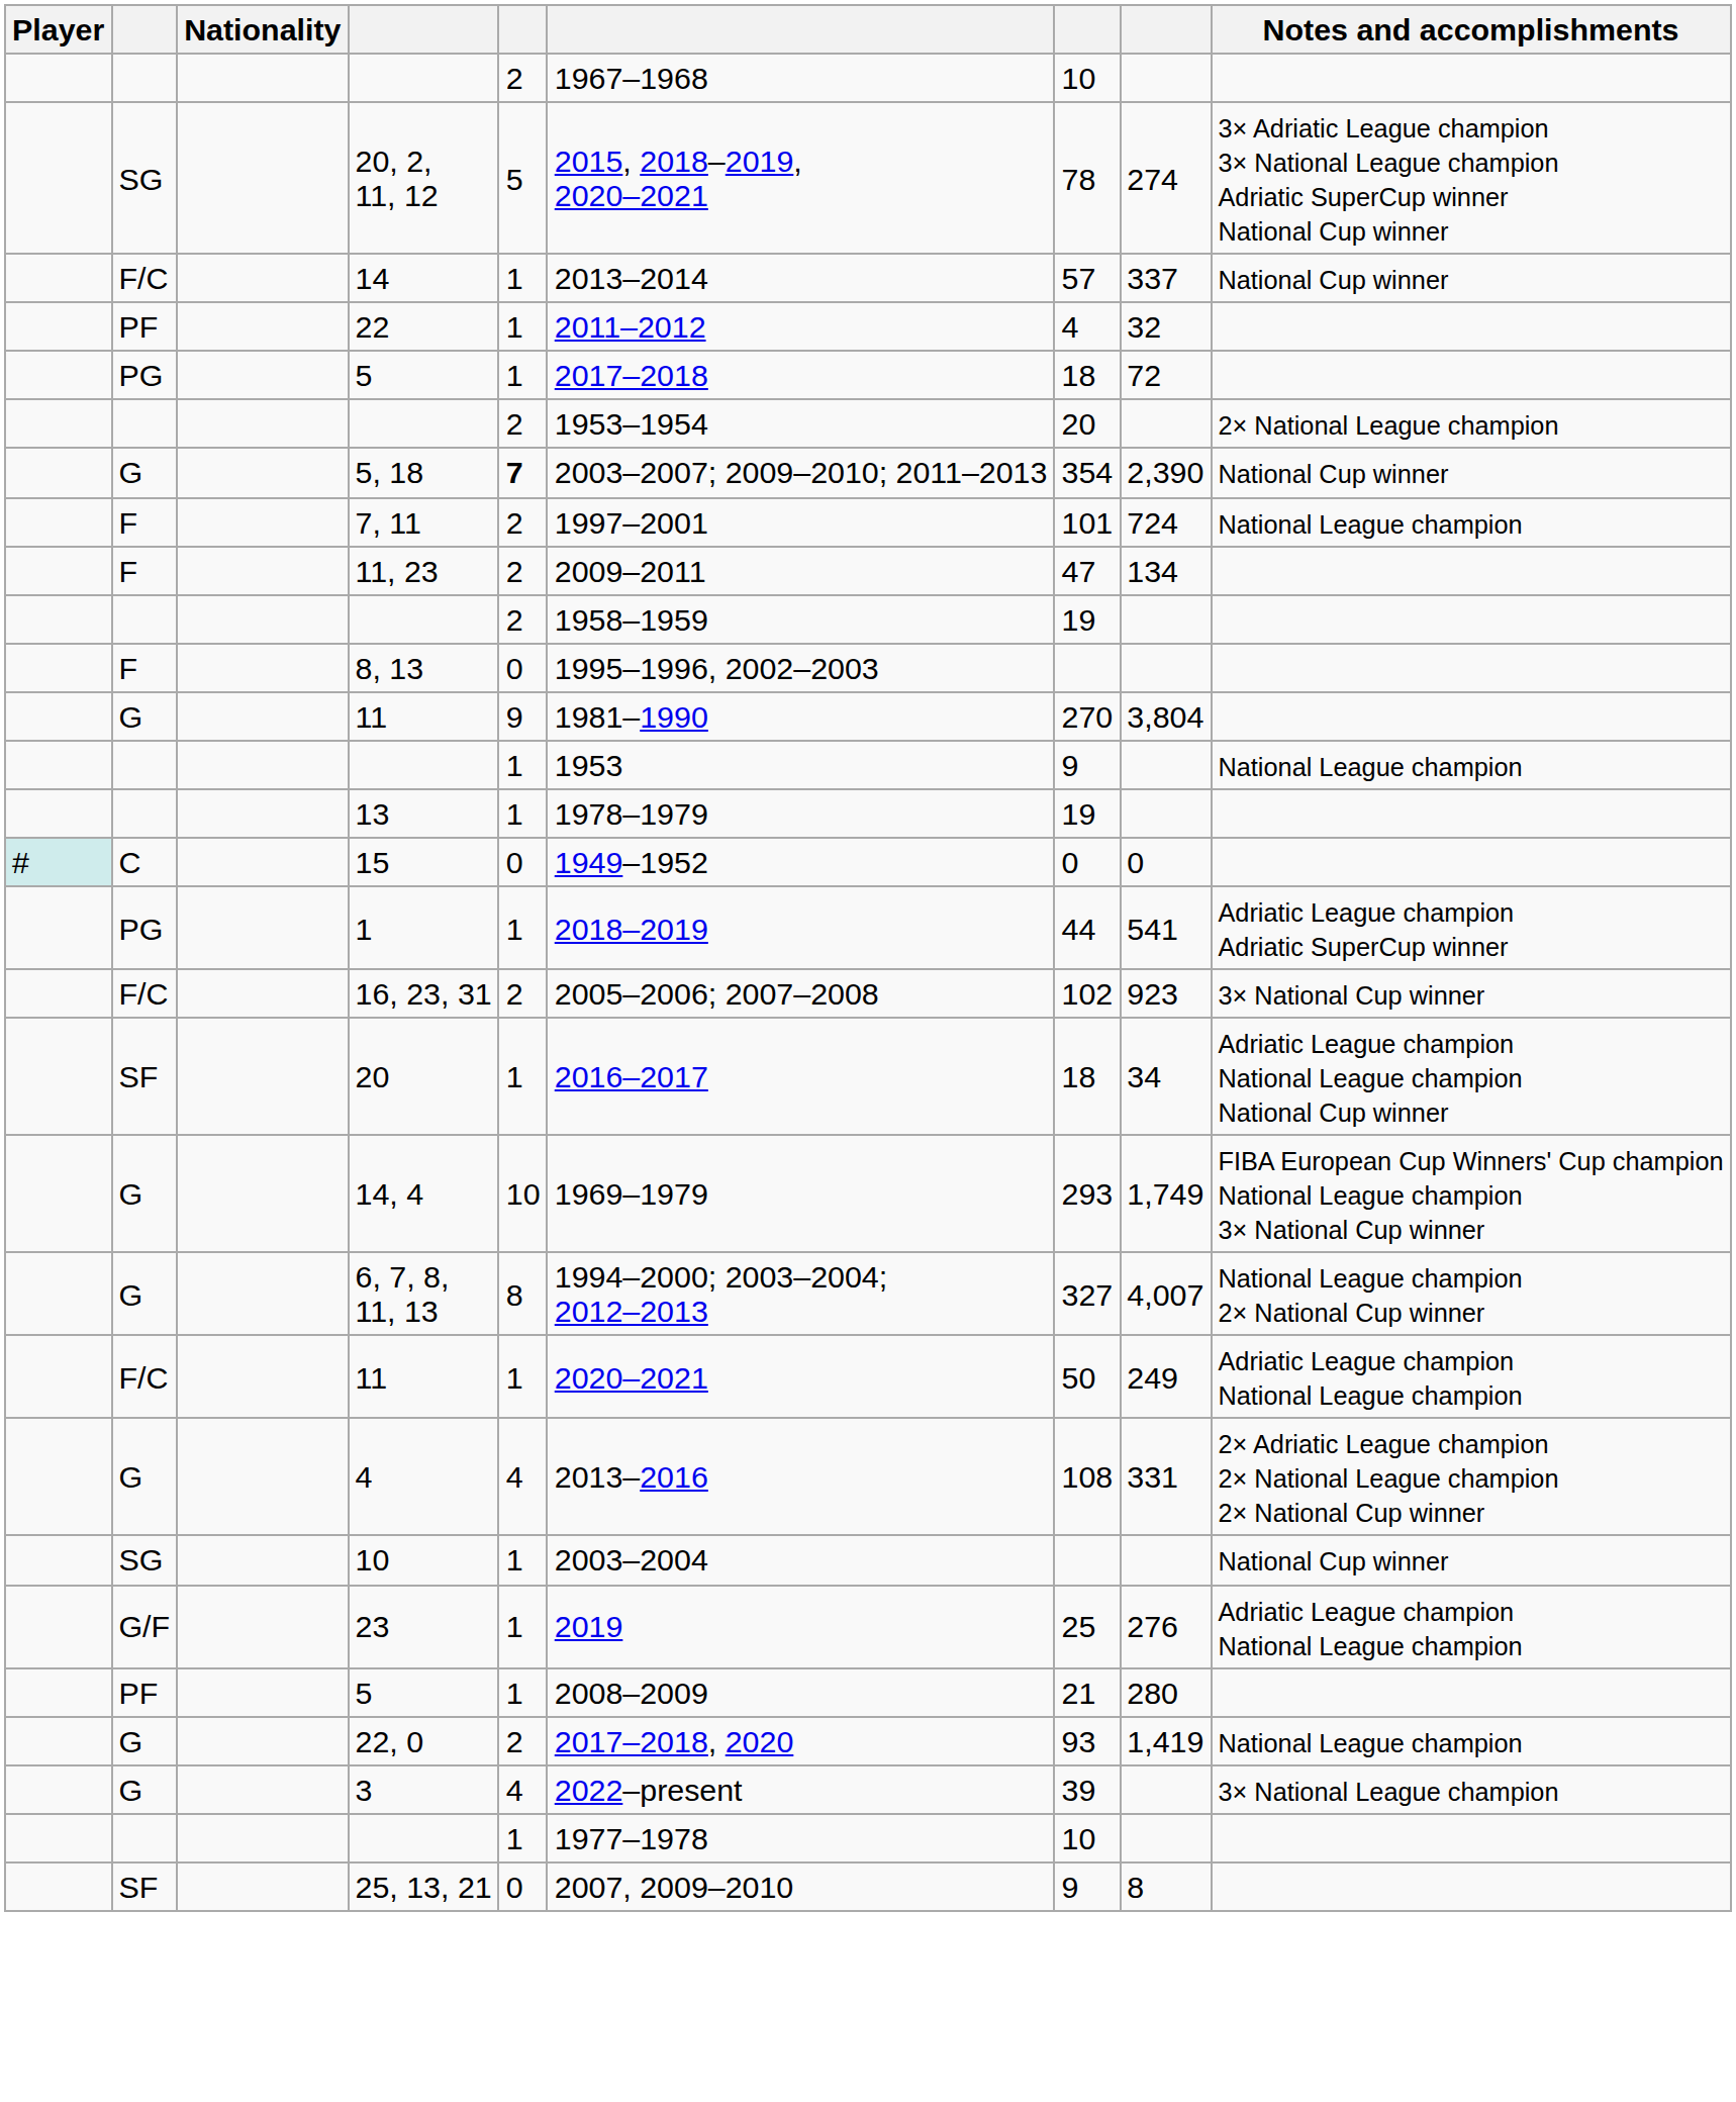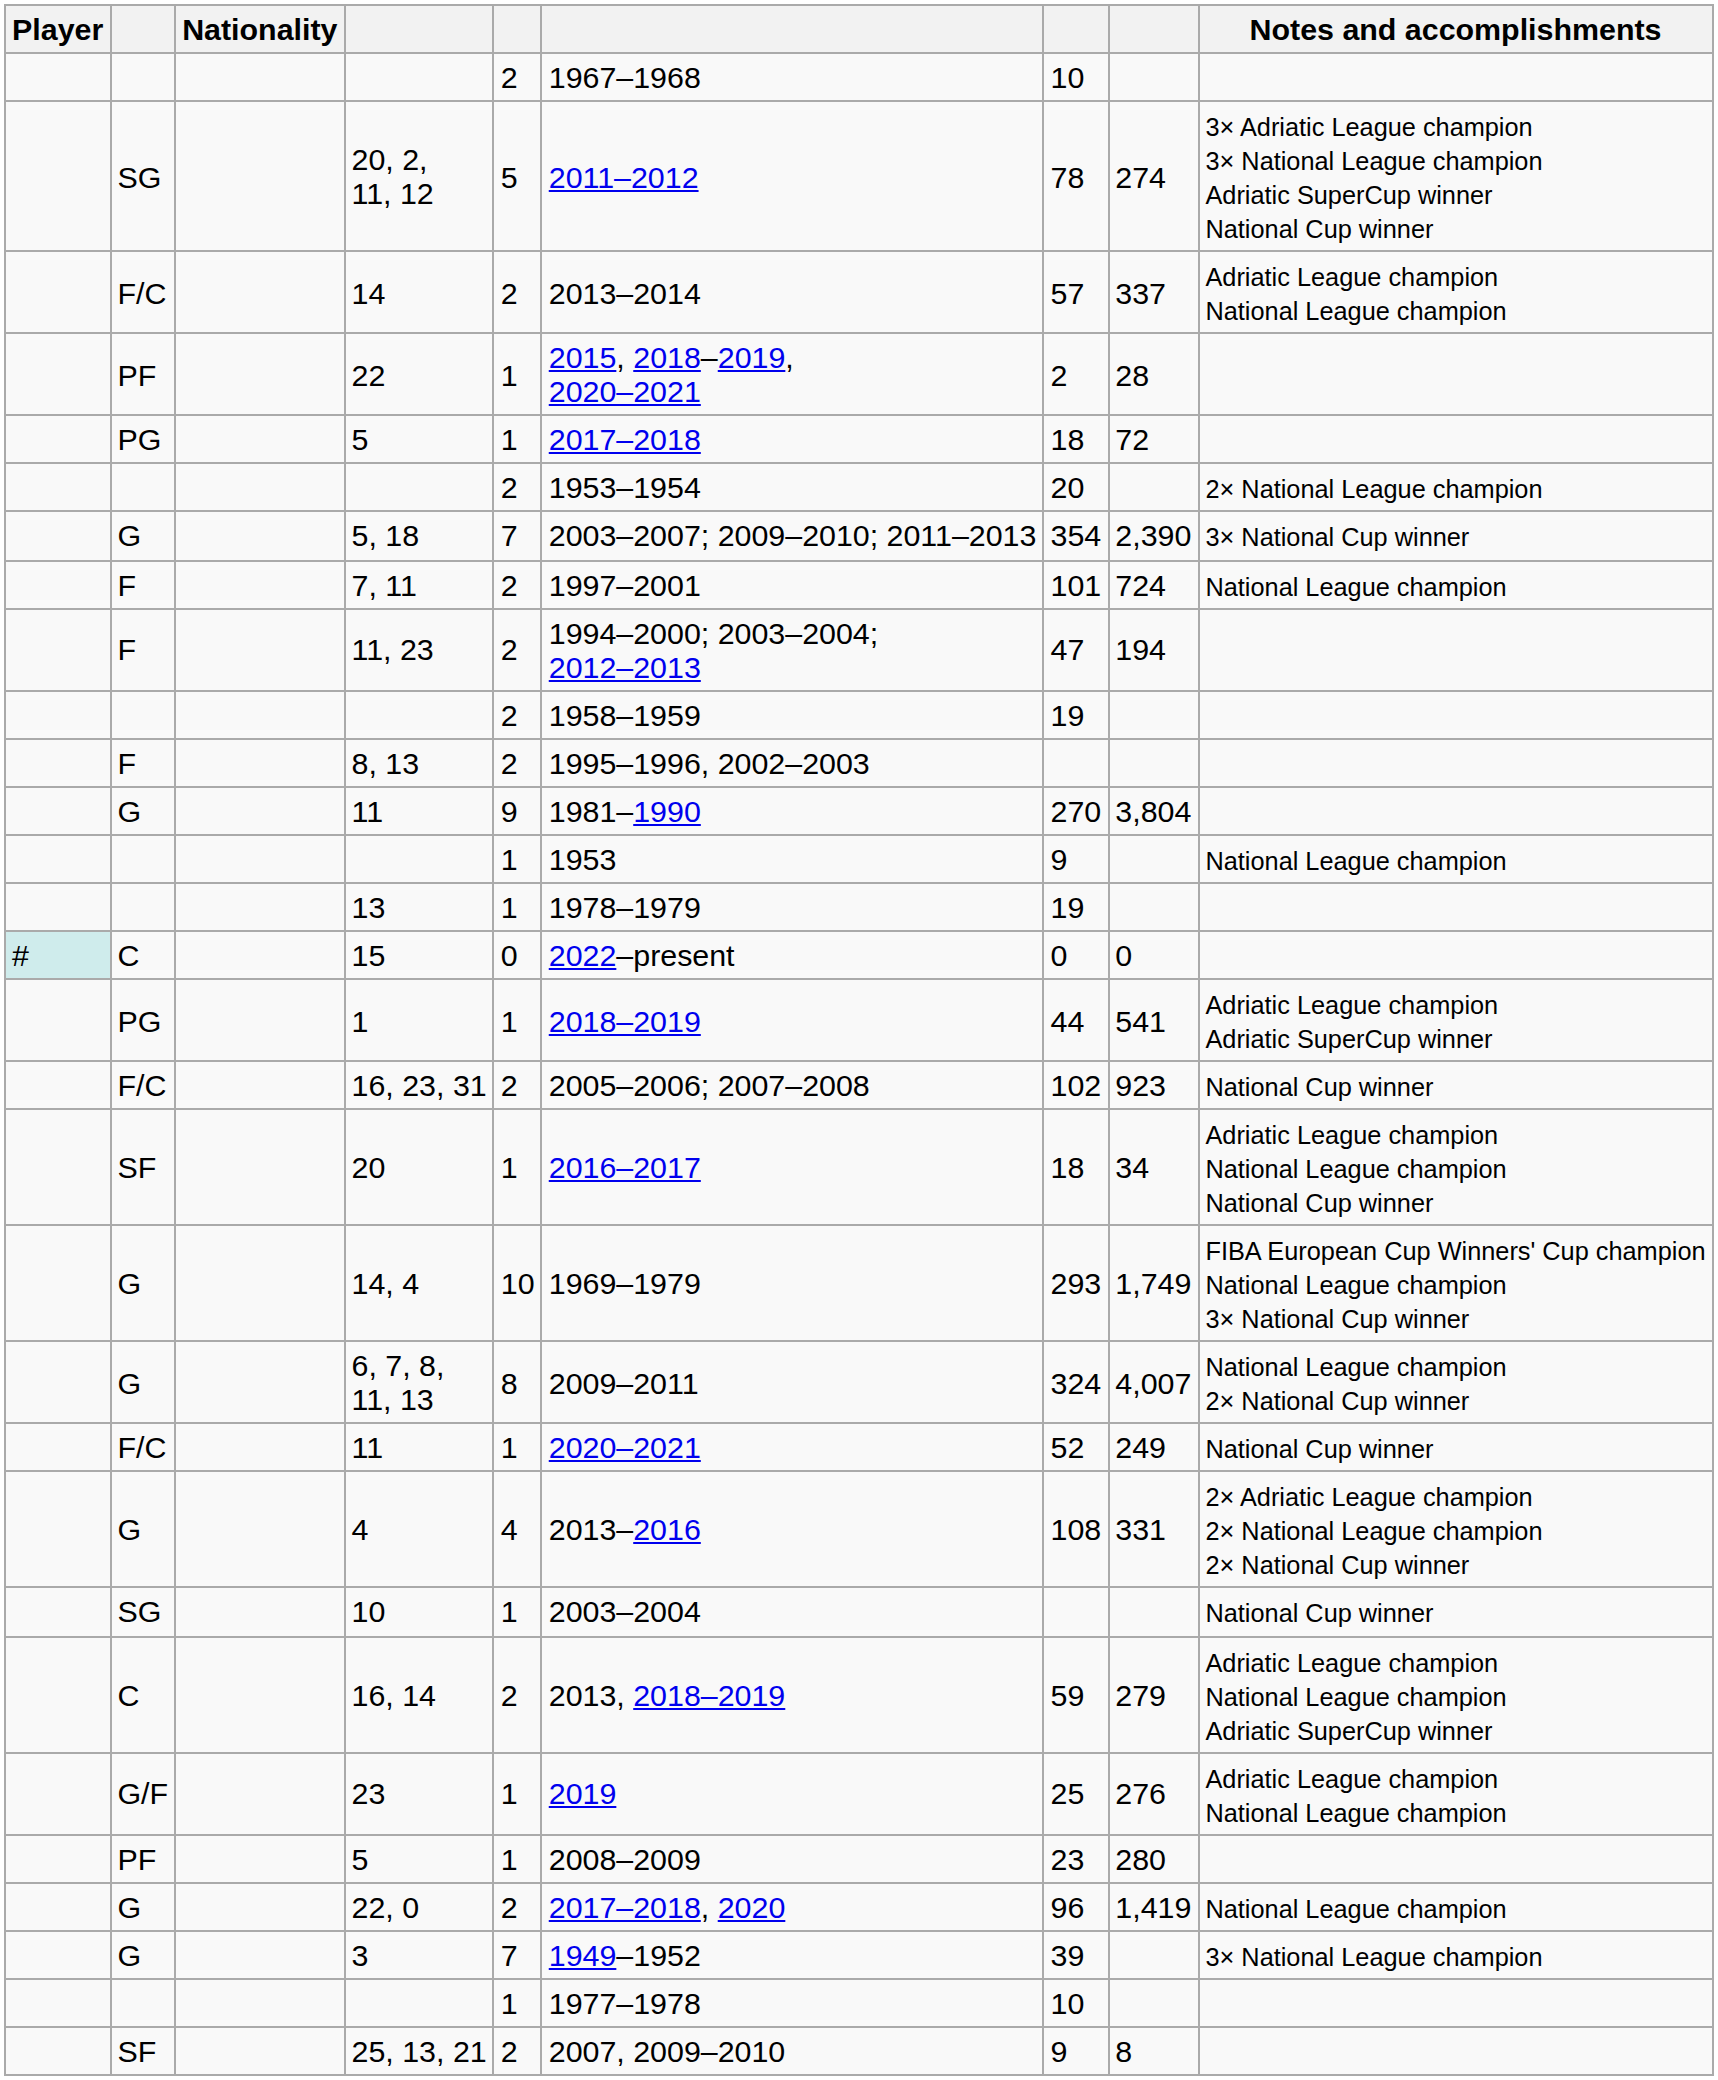20, 2, 11, 12 | column 6: 2015, 2018–2019, 2020–2021 -> 2011–2012
14 | column 5: 1 -> 2
14 | Notes and accomplishments: National Cup winner -> Adriatic League champion National League champion
22 | column 6: 2011–2012 -> 2015, 2018–2019, 2020–2021
22 | column 7: 4 -> 2
22 | column 8: 32 -> 28
5, 18 | column 5: bold -> normal
5, 18 | Notes and accomplishments: National Cup winner -> 3× National Cup winner
11, 23 | column 6: 2009–2011 -> 1994–2000; 2003–2004; 2012–2013
11, 23 | column 8: 134 -> 194
8, 13 | column 5: 0 -> 2
15 | column 6: 1949–1952 -> 2022–present
16, 23, 31 | Notes and accomplishments: 3× National Cup winner -> National Cup winner
6, 7, 8, 11, 13 | column 6: 1994–2000; 2003–2004; 2012–2013 -> 2009–2011
6, 7, 8, 11, 13 | column 7: 327 -> 324
F/C / 11 | column 7: 50 -> 52
F/C / 11 | Notes and accomplishments: Adriatic League champion National League champion -> National Cup winner
+ row: C | 16, 14 | 2 | 2013, 2018–2019 | 59 | 279 | Adriatic League champion National League champion Adriatic SuperCup winner
PF / 5 | column 7: 21 -> 23
22, 0 | column 7: 93 -> 96
3 | column 5: 4 -> 7
3 | column 6: 2022–present -> 1949–1952
25, 13, 21 | column 5: 0 -> 2
